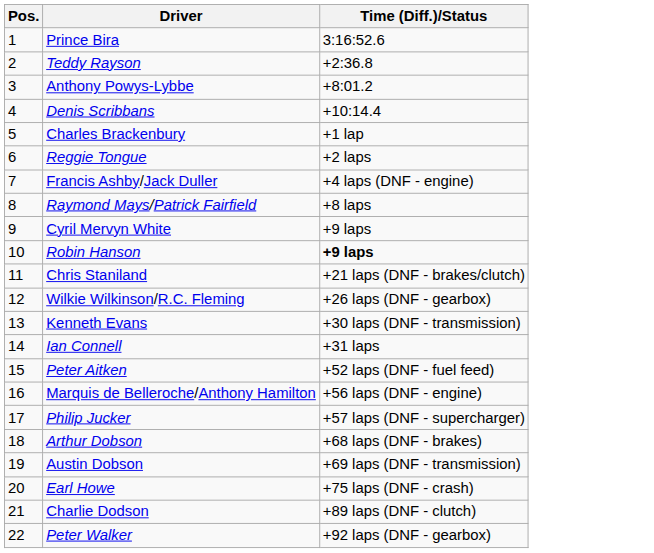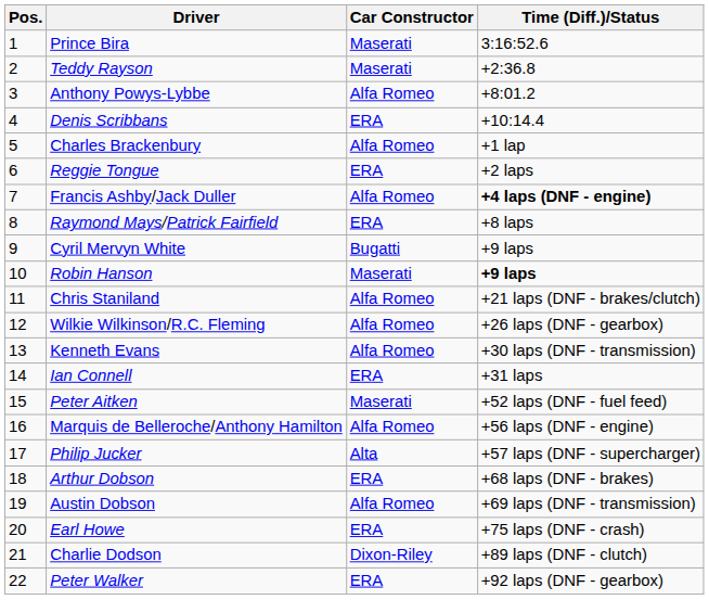+ column: Car Constructor | Maserati | Maserati | Alfa Romeo | ERA | Alfa Romeo | ERA | Alfa Romeo | ERA | Bugatti | Maserati | Alfa Romeo | Alfa Romeo | Alfa Romeo | ERA | Maserati | Alfa Romeo | Alta | ERA | Alfa Romeo | ERA | Dixon-Riley | ERA
Francis Ashby/Jack Duller | Time (Diff.)/Status: normal -> bold
